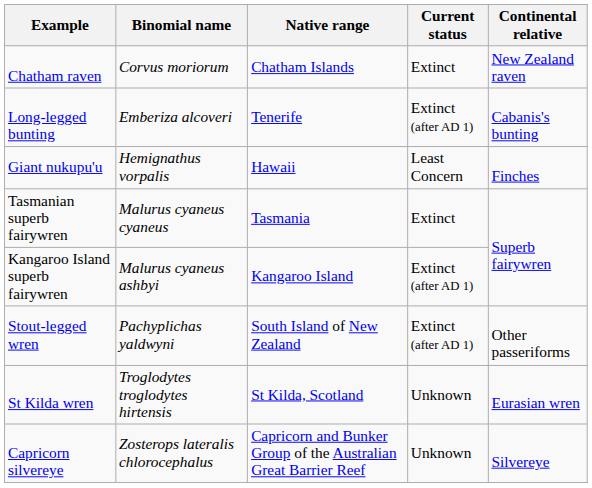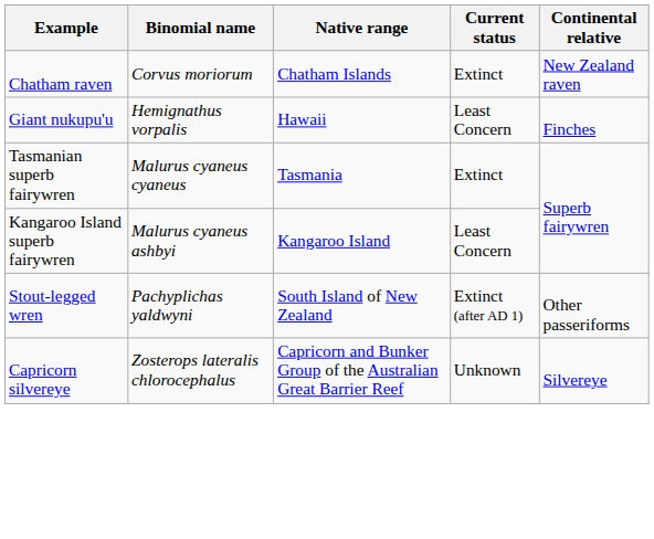- row: Long-legged bunting | Emberiza alcoveri | Tenerife | Extinct (after AD 1) | Cabanis's bunting
Kangaroo Island superb fairywren | Current status: Extinct (after AD 1) -> Least Concern
- row: St Kilda wren | Troglodytes troglodytes hirtensis | St Kilda, Scotland | Unknown | Eurasian wren
